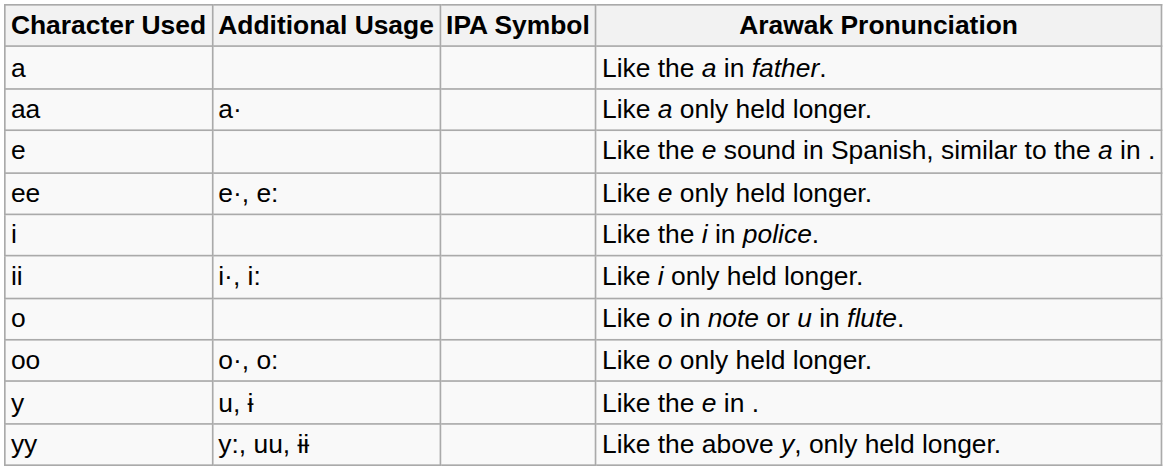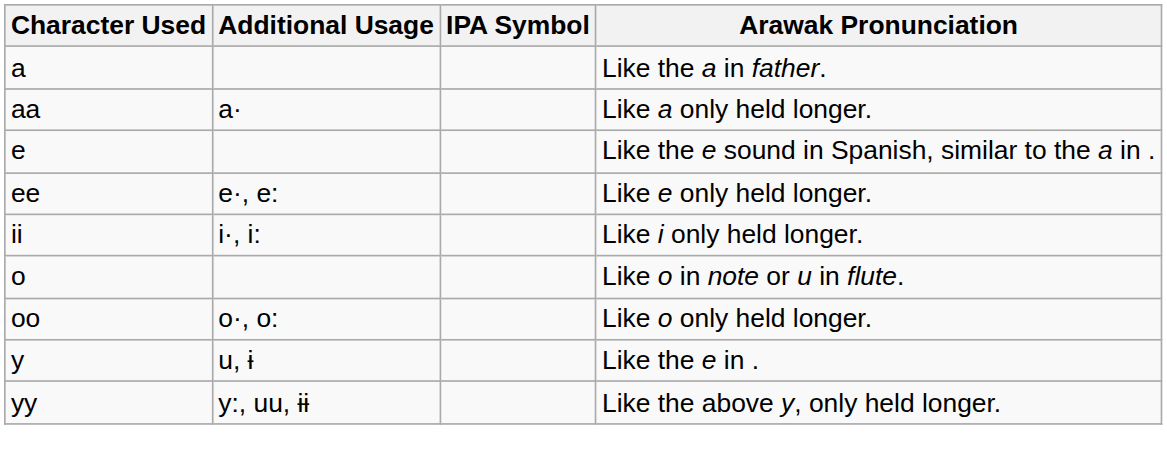- row: i | Like the i in police.
